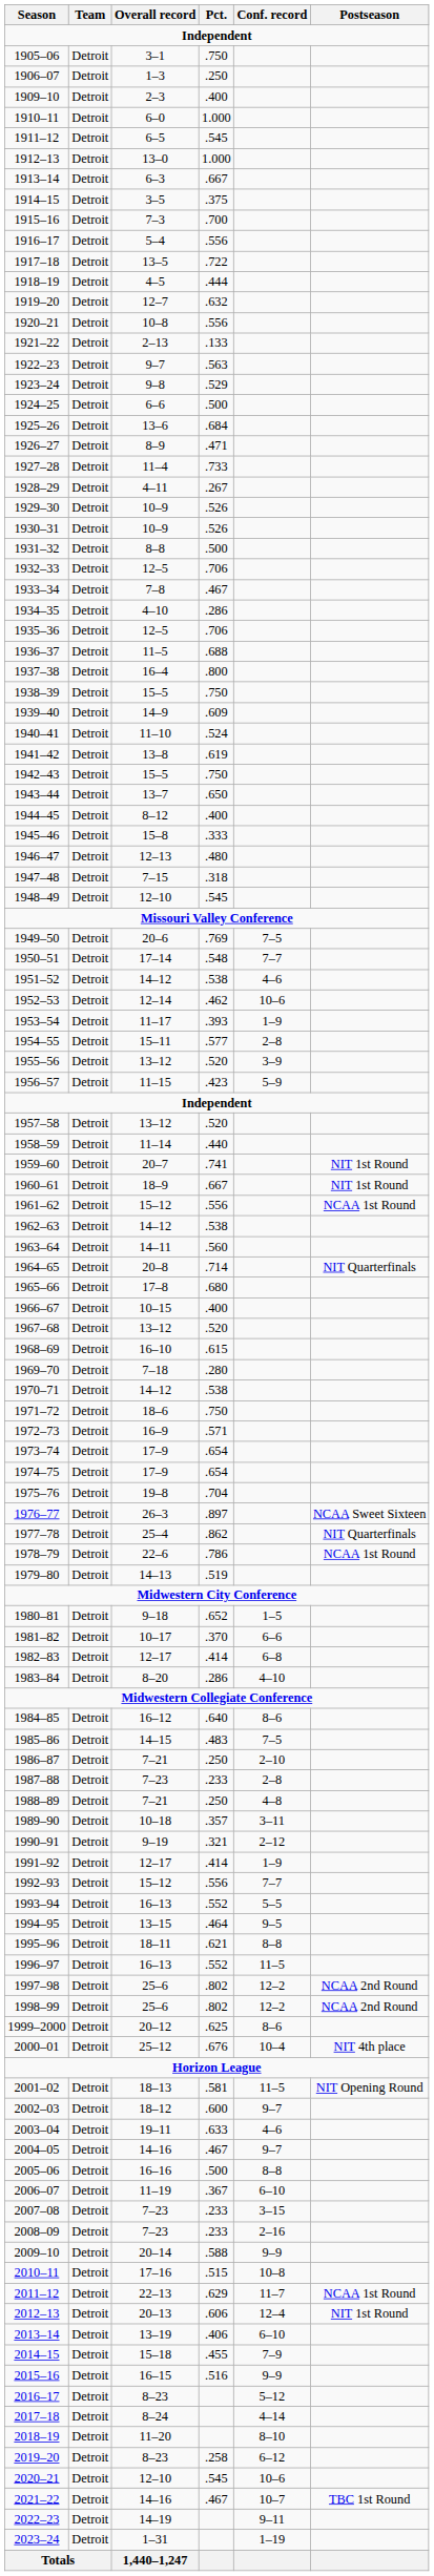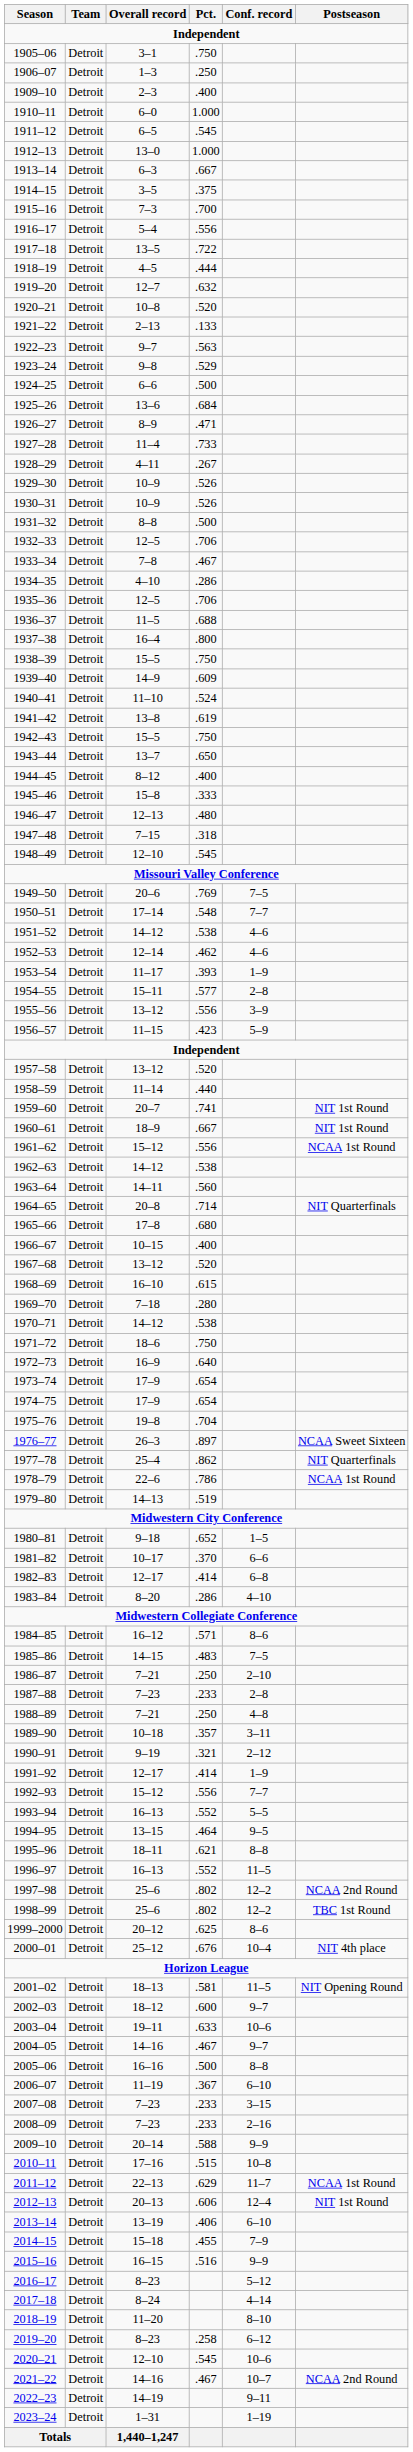1920–21 | Pct.: .556 -> .520
1952–53 | Conf. record: 10–6 -> 4–6
1955–56 | Pct.: .520 -> .556
1972–73 | Pct.: .571 -> .640
1984–85 | Pct.: .640 -> .571
1998–99 | Postseason: NCAA 2nd Round -> TBC 1st Round
2003–04 | Conf. record: 4–6 -> 10–6
2021–22 | Postseason: TBC 1st Round -> NCAA 2nd Round
